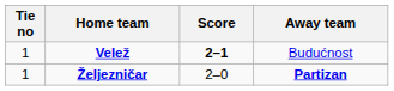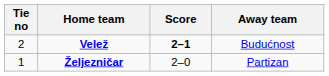Velež | Tie no: 1 -> 2
Željezničar | Away team: bold -> normal
